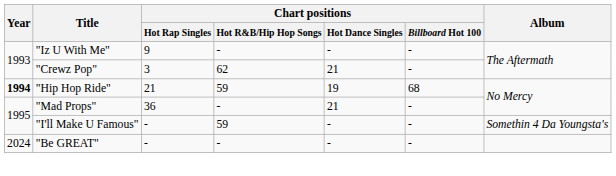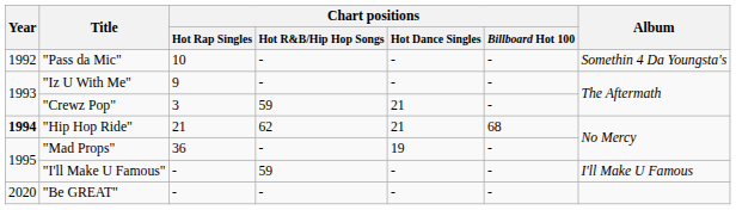+ row: 1992 | "Pass da Mic" | 10 | - | - | - | Somethin 4 Da Youngsta's
"Crewz Pop" | Chart positions / Hot R&B/Hip Hop Songs: 62 -> 59
"Hip Hop Ride" | Chart positions / Hot R&B/Hip Hop Songs: 59 -> 62
"Hip Hop Ride" | Chart positions / Hot Dance Singles: 19 -> 21
"Mad Props" | Chart positions / Hot Dance Singles: 21 -> 19
"I'll Make U Famous" | Album: Somethin 4 Da Youngsta's -> I'll Make U Famous
"Be GREAT" | Year: 2024 -> 2020
